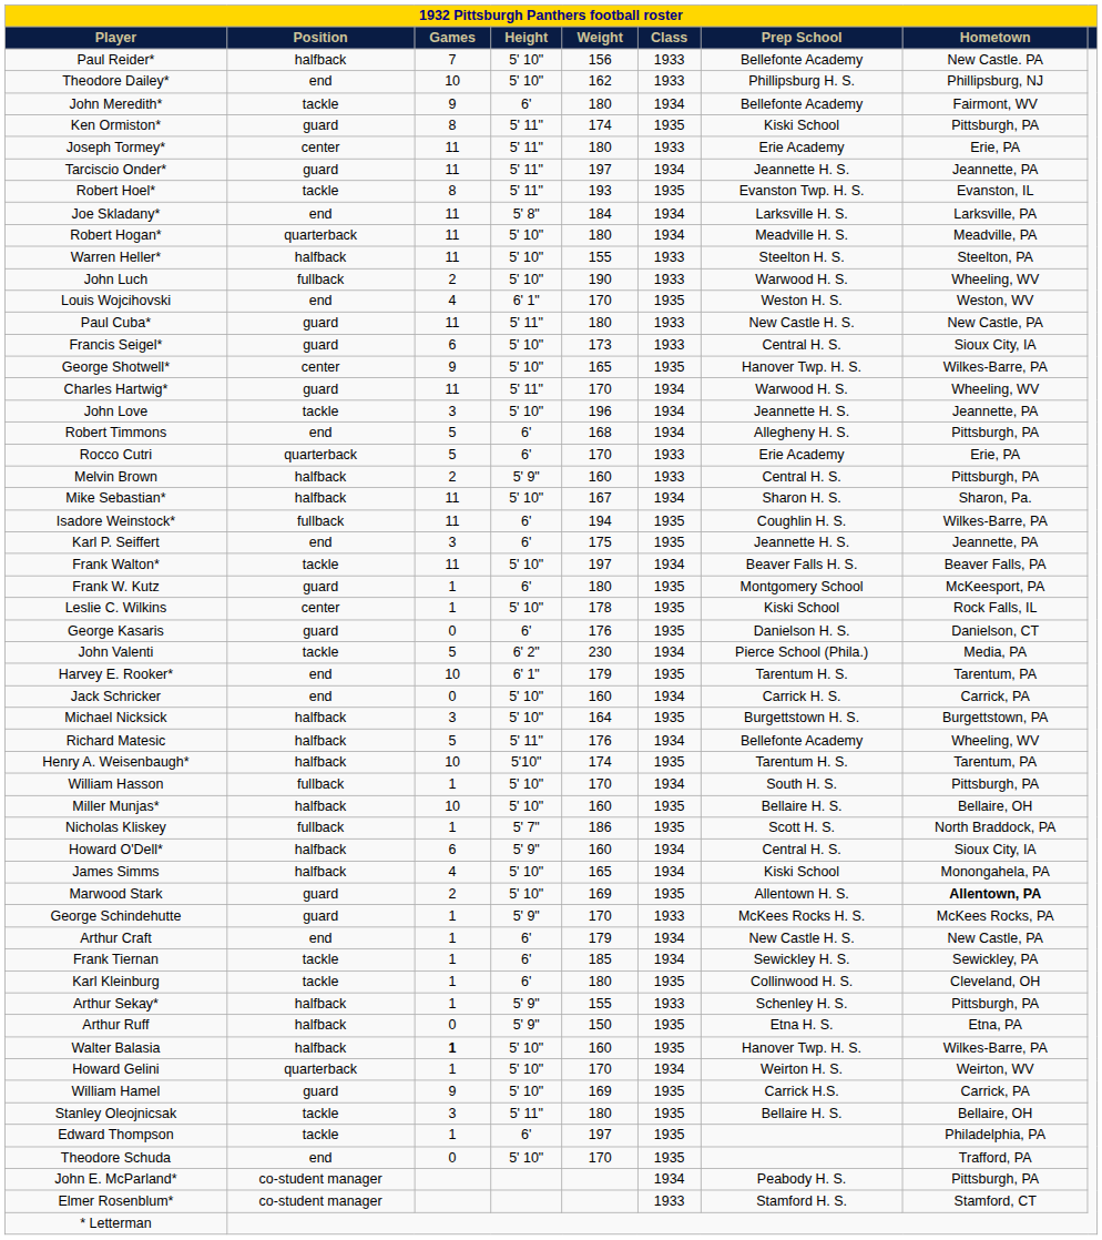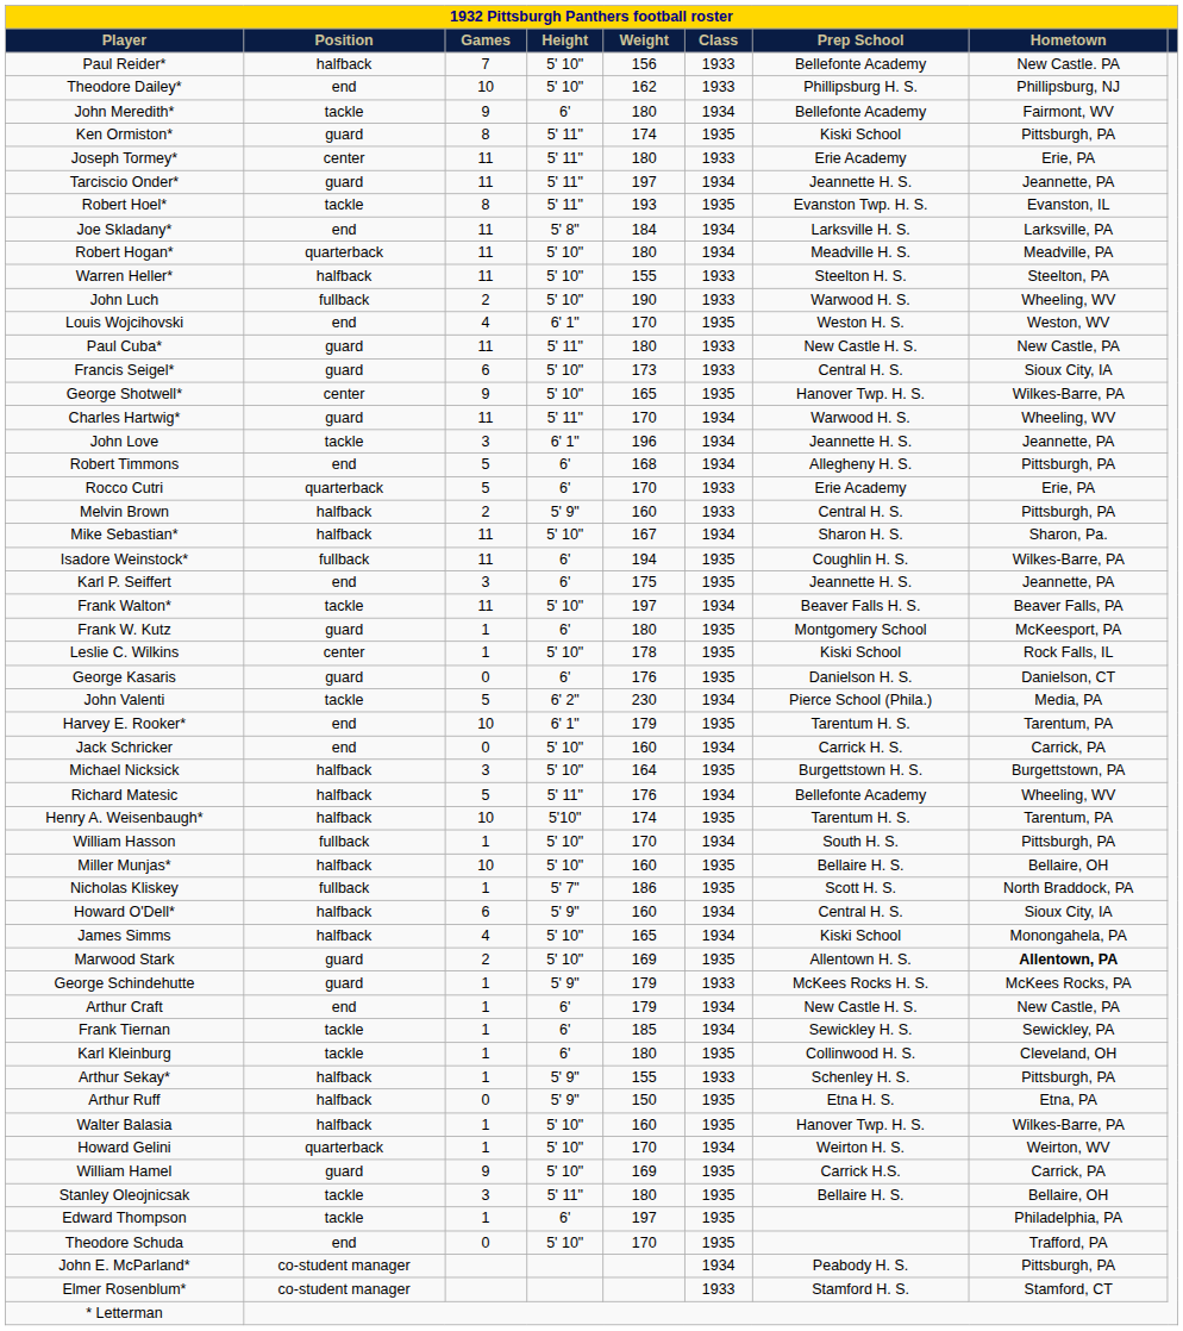John Love | Height: 5' 10" -> 6' 1"
George Schindehutte | Weight: 170 -> 179
Walter Balasia | Games: bold -> normal
